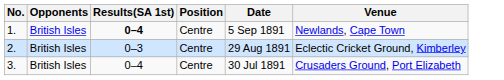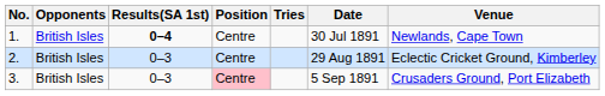+ column: Tries
1. | Date: 5 Sep 1891 -> 30 Jul 1891
3. | Results(SA 1st): 0–4 -> 0–3
3. | Position: no background -> pink background
3. | Date: 30 Jul 1891 -> 5 Sep 1891
